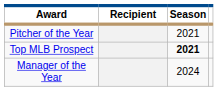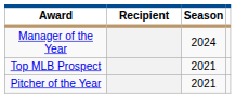rows swapped: Pitcher of the Year <-> Manager of the Year
Top MLB Prospect | Season: bold -> normal
